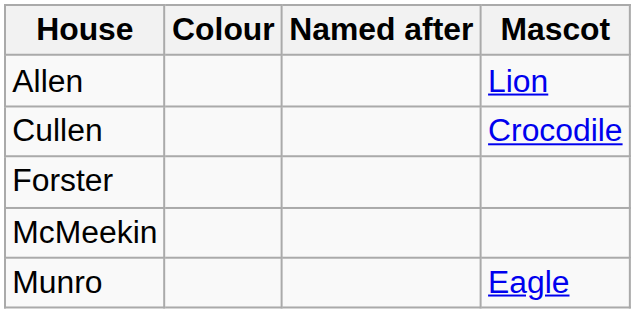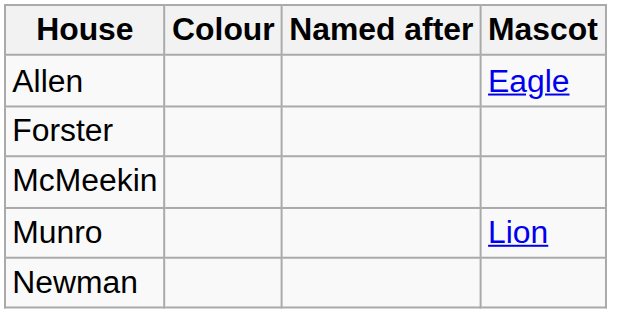Allen | Mascot: Lion -> Eagle
- row: Cullen | Crocodile
Munro | Mascot: Eagle -> Lion
+ row: Newman
